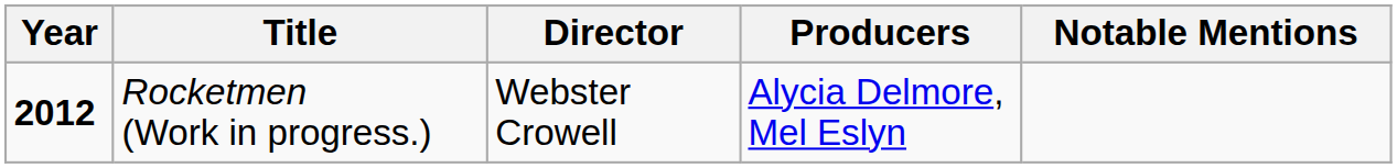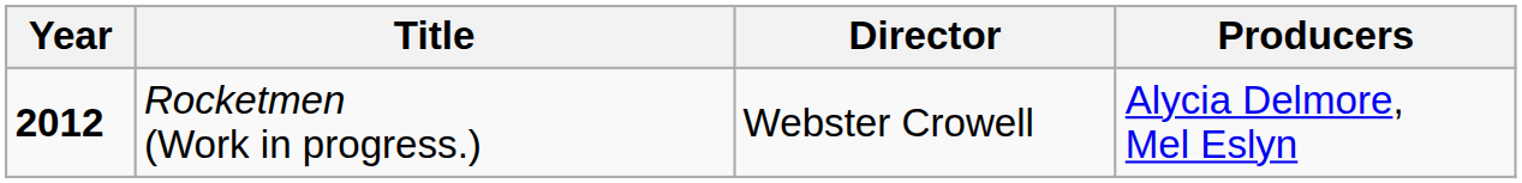- column: Notable Mentions
